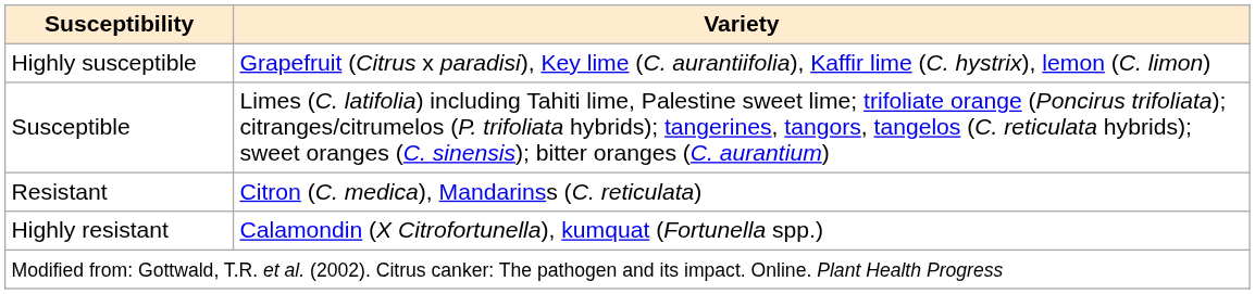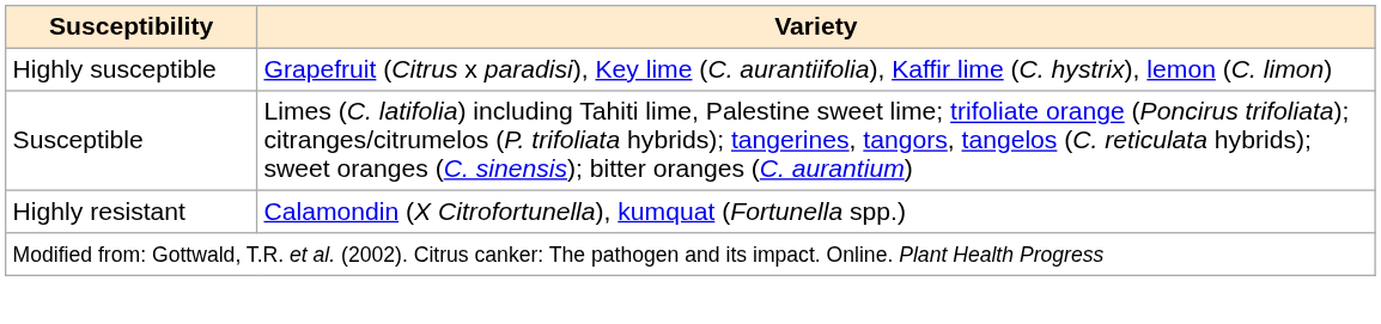- row: Resistant | Citron (C. medica), Mandarinss (C. reticulata)
